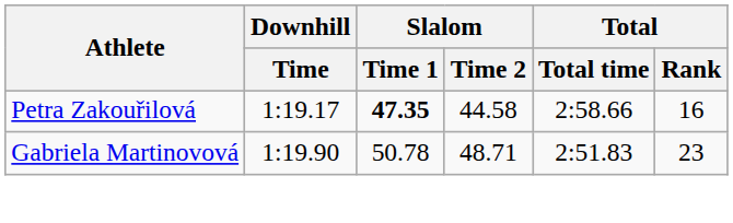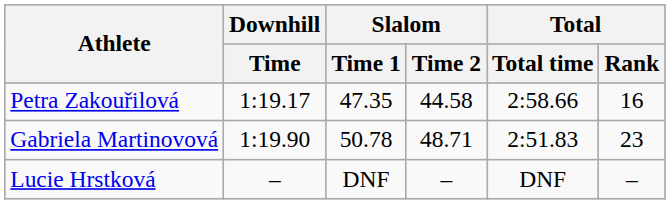Petra Zakouřilová | Slalom / Time 1: bold -> normal
+ row: Lucie Hrstková | – | DNF | – | DNF | –
